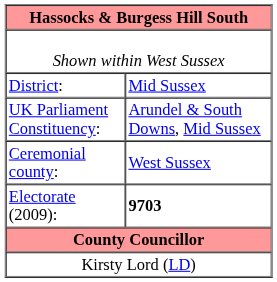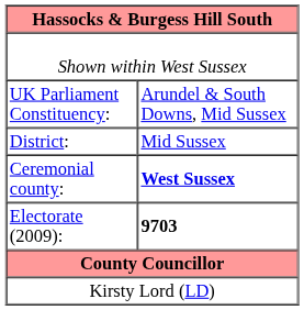rows swapped: District: <-> UK Parliament Constituency:
Ceremonial county: | column 2: normal -> bold
